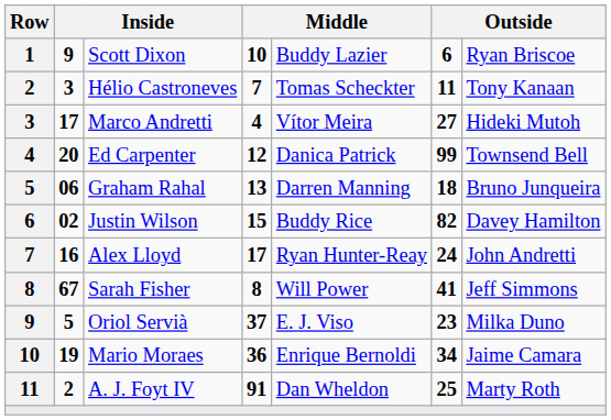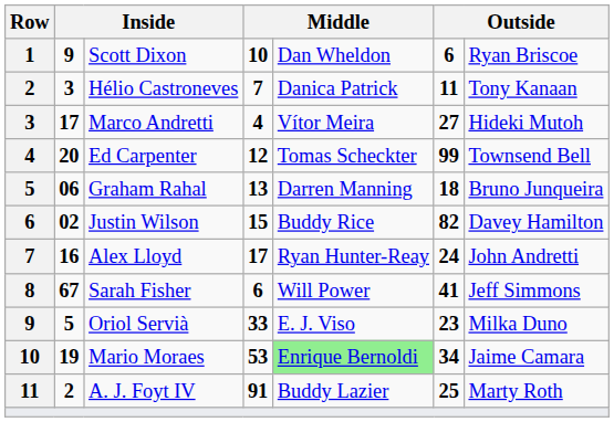Scott Dixon | column 5: Buddy Lazier -> Dan Wheldon
Hélio Castroneves | column 5: Tomas Scheckter -> Danica Patrick
Ed Carpenter | column 5: Danica Patrick -> Tomas Scheckter
Sarah Fisher | column 4: 8 -> 6
Oriol Servià | column 4: 37 -> 33
Mario Moraes | column 4: 36 -> 53
Mario Moraes | column 5: no background -> lightgreen background
A. J. Foyt IV | column 5: Dan Wheldon -> Buddy Lazier
